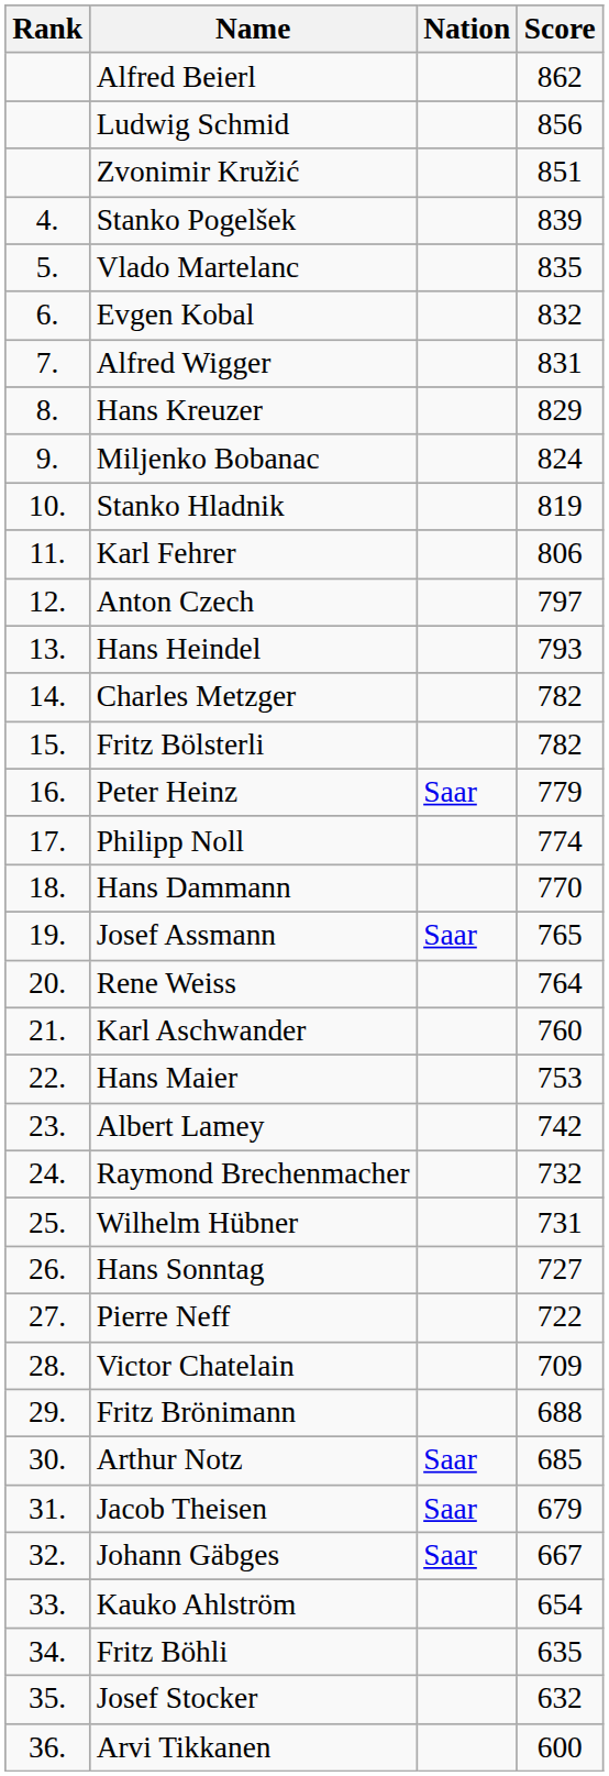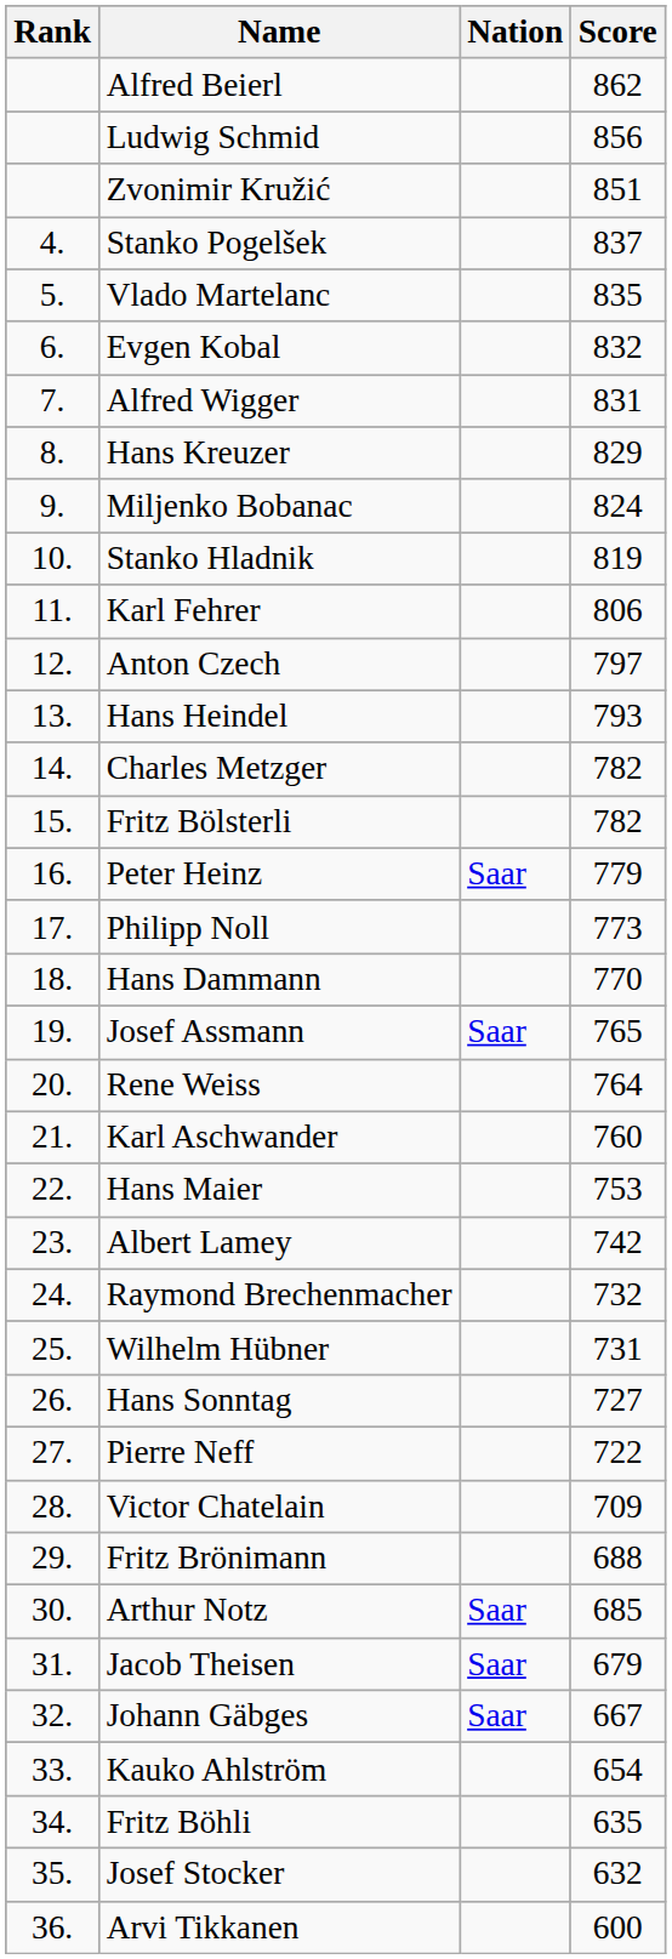Stanko Pogelšek | Score: 839 -> 837
Philipp Noll | Score: 774 -> 773
